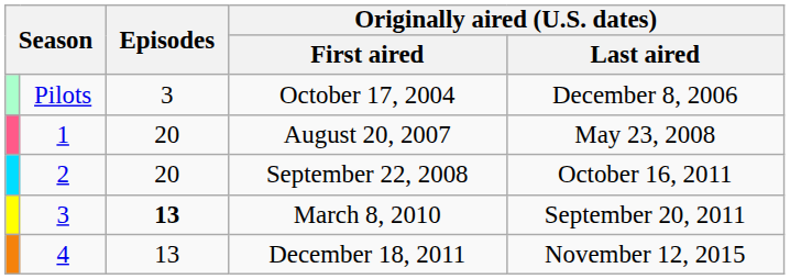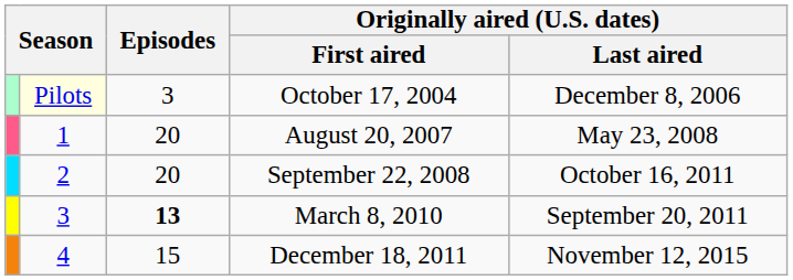October 17, 2004 | column 2: no background -> lightyellow background
December 18, 2011 | Episodes: 13 -> 15
